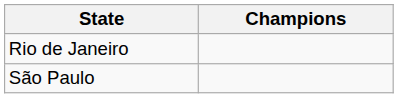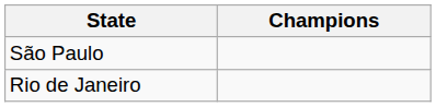rows swapped: Rio de Janeiro <-> São Paulo
